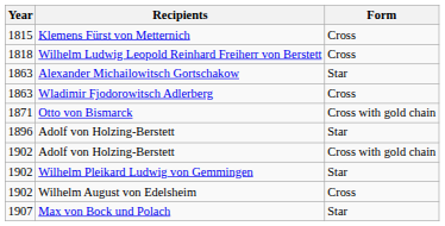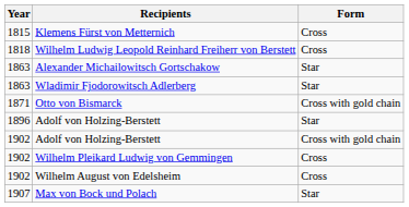Wladimir Fjodorowitsch Adlerberg | Form: Cross -> Star
Wilhelm Pleikard Ludwig von Gemmingen | Form: Star -> Cross
